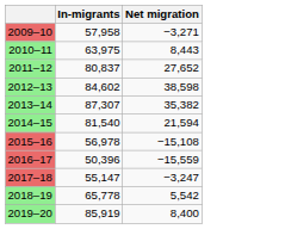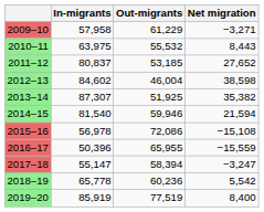+ column: Out-migrants | 61,229 | 55,532 | 53,185 | 46,004 | 51,925 | 59,946 | 72,086 | 65,955 | 58,394 | 60,236 | 77,519
